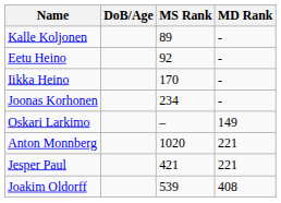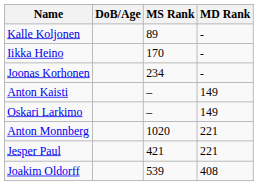- row: Eetu Heino | 92 | -
+ row: Anton Kaisti | – | 149
